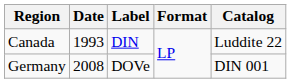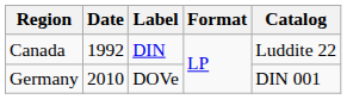Canada | Date: 1993 -> 1992
Germany | Date: 2008 -> 2010
